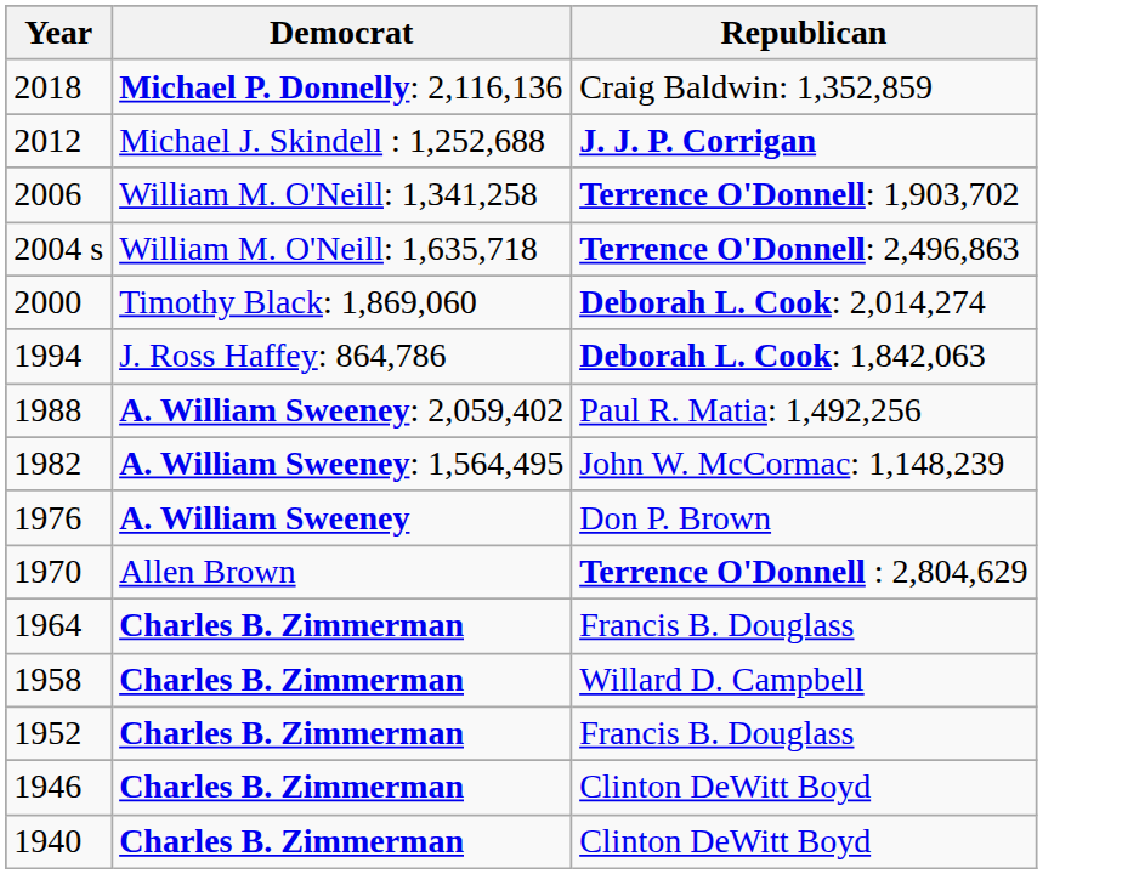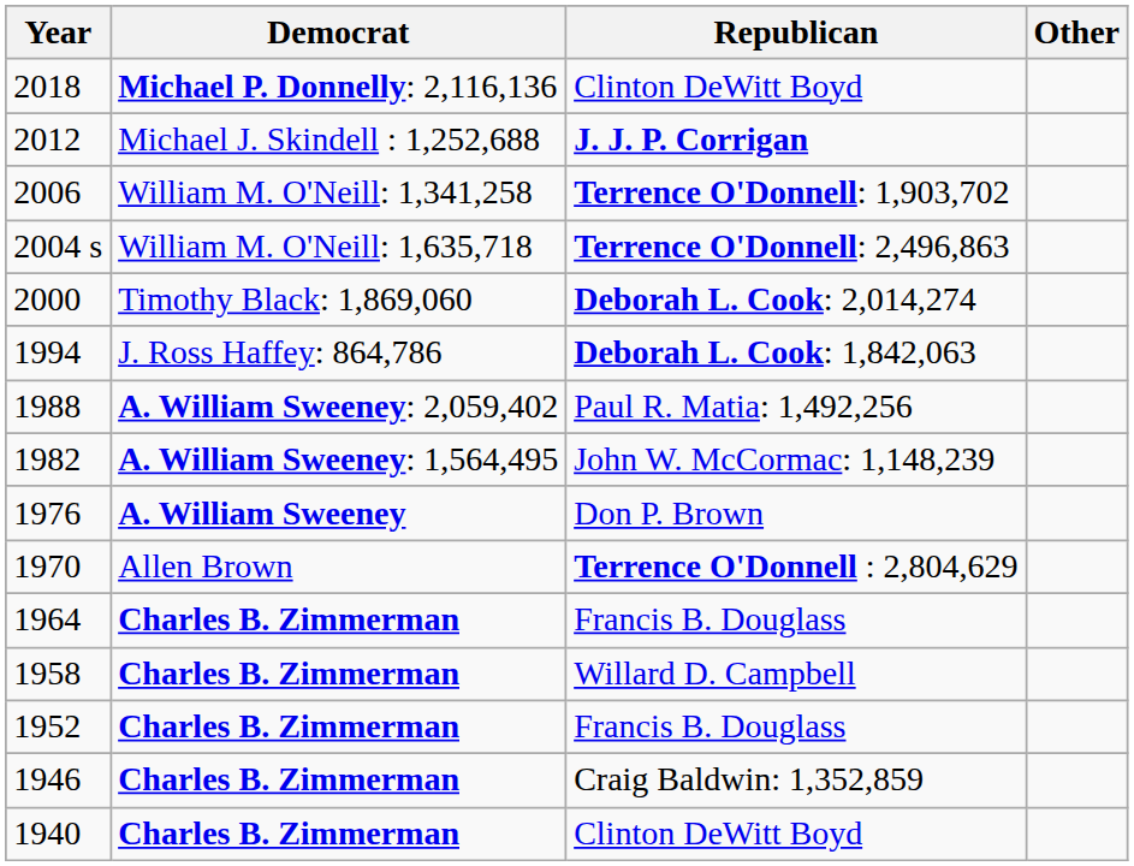+ column: Other
2018 | Republican: Craig Baldwin: 1,352,859 -> Clinton DeWitt Boyd
1946 | Republican: Clinton DeWitt Boyd -> Craig Baldwin: 1,352,859
